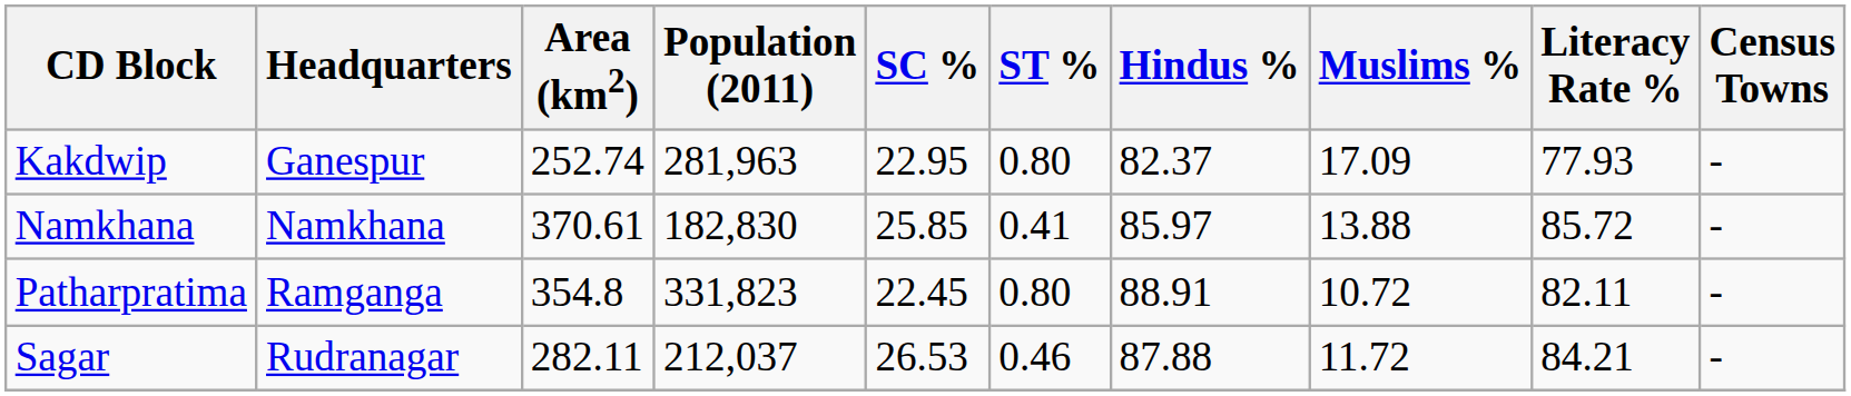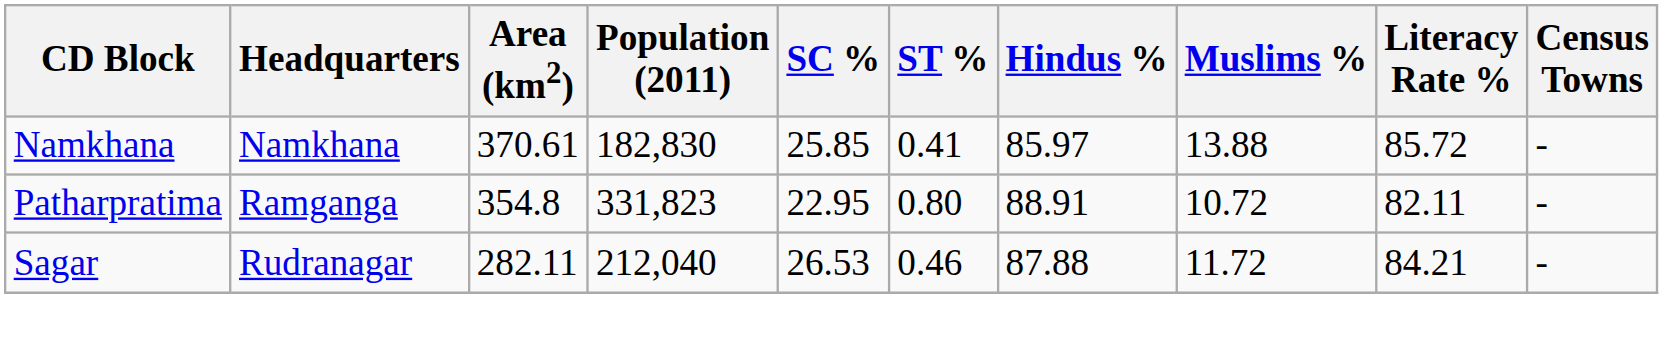- row: Kakdwip | Ganespur | 252.74 | 281,963 | 22.95 | 0.80 | 82.37 | 17.09 | 77.93 | -
Patharpratima | SC %: 22.45 -> 22.95
Sagar | Population (2011): 212,037 -> 212,040
